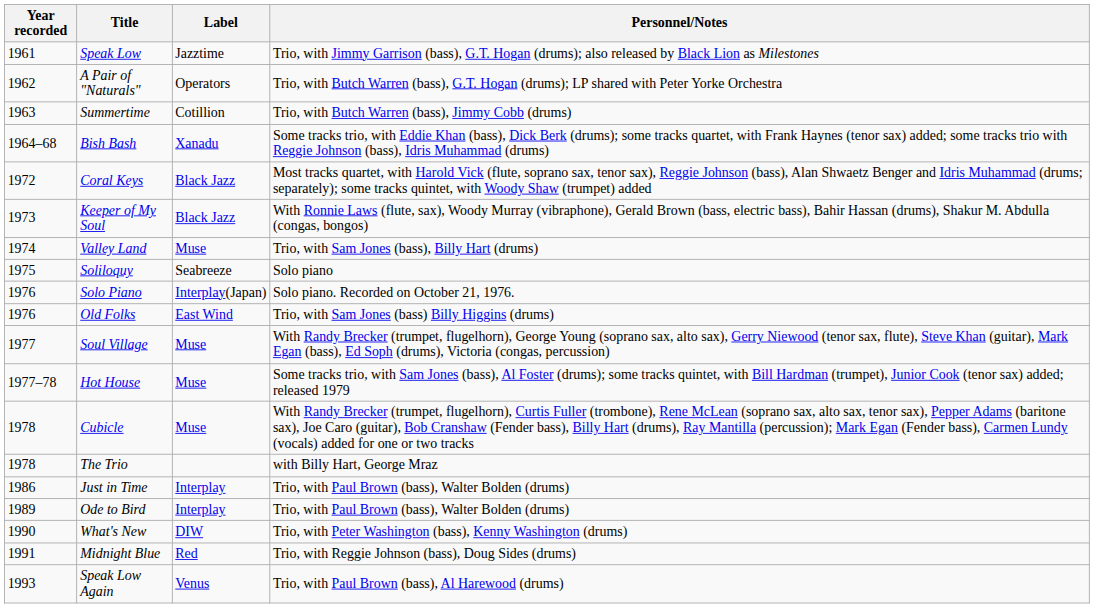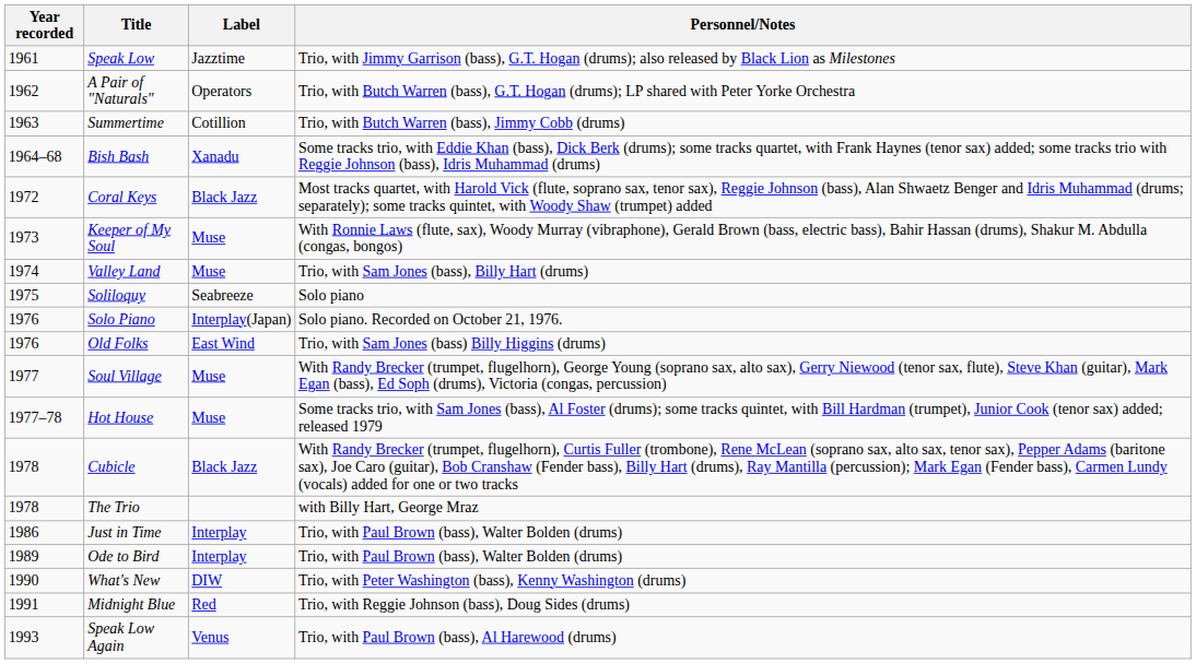Keeper of My Soul | Label: Black Jazz -> Muse
Cubicle | Label: Muse -> Black Jazz
